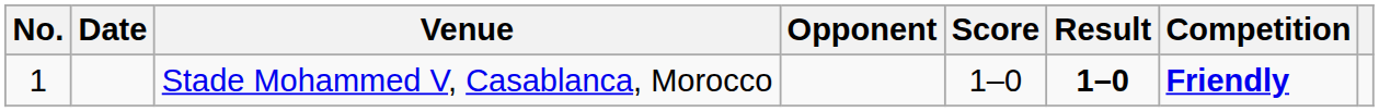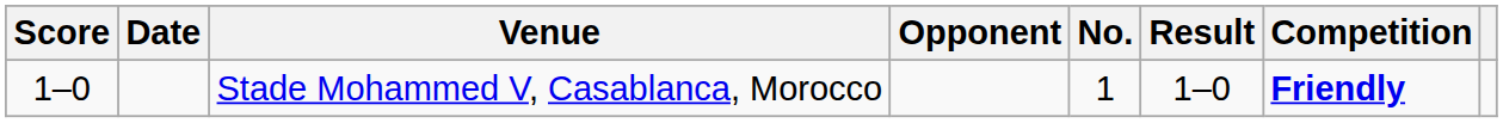columns swapped: No. <-> Score
Stade Mohammed V, Casablanca, Morocco | Result: bold -> normal
